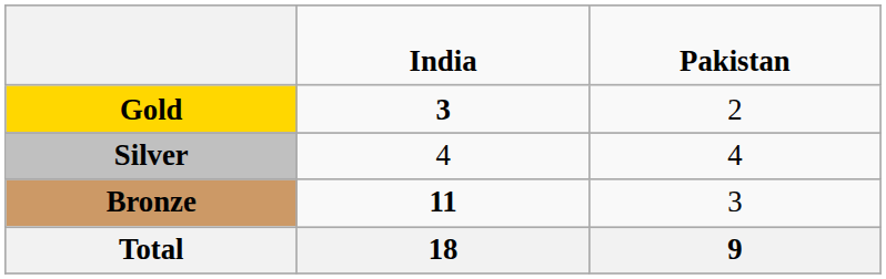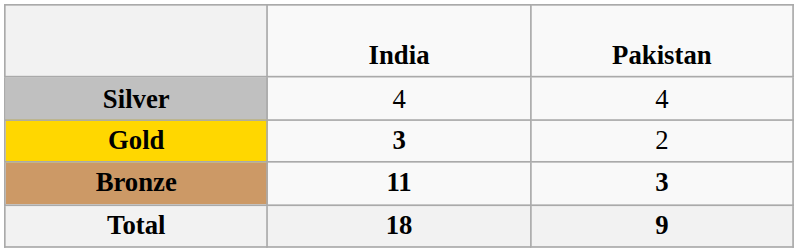rows swapped: Gold <-> Silver
Bronze | column 3: normal -> bold
